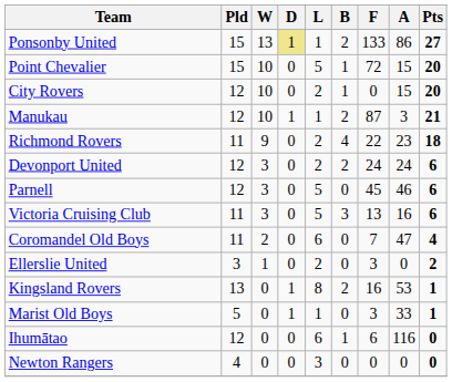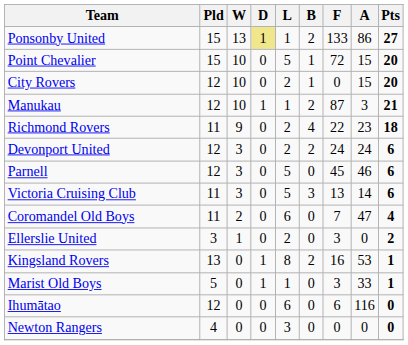Victoria Cruising Club | A: 16 -> 14
Ihumātao | B: 1 -> 0
